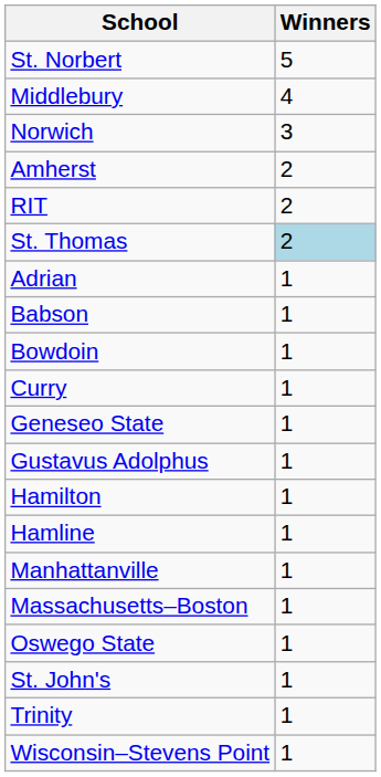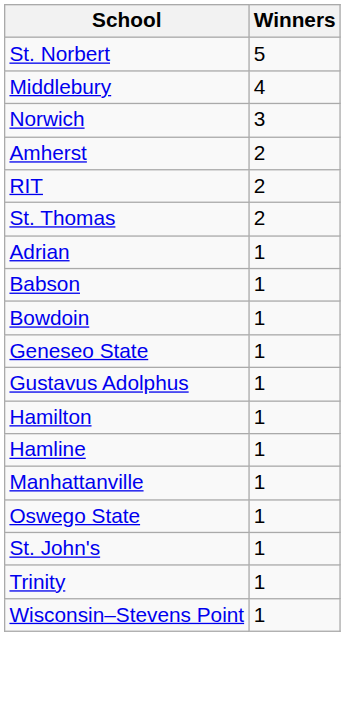St. Thomas | Winners: lightblue background -> no background
- row: Curry | 1
- row: Massachusetts–Boston | 1
